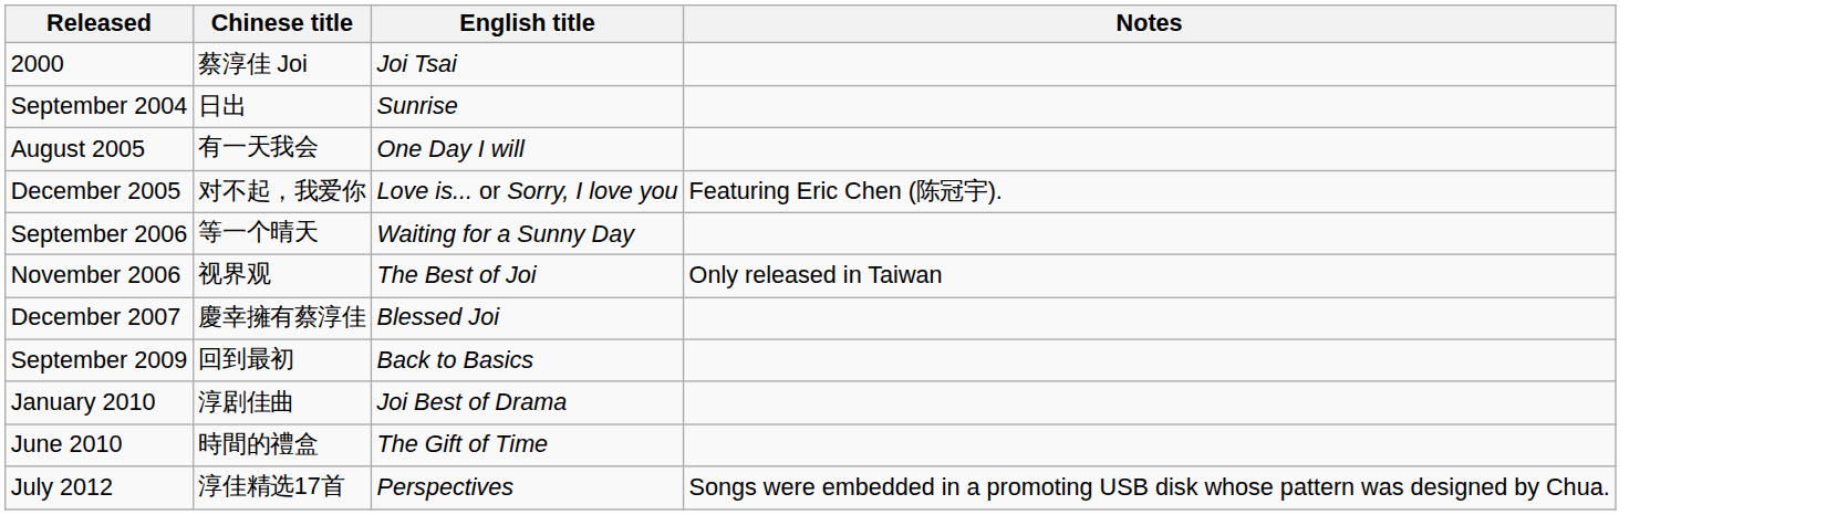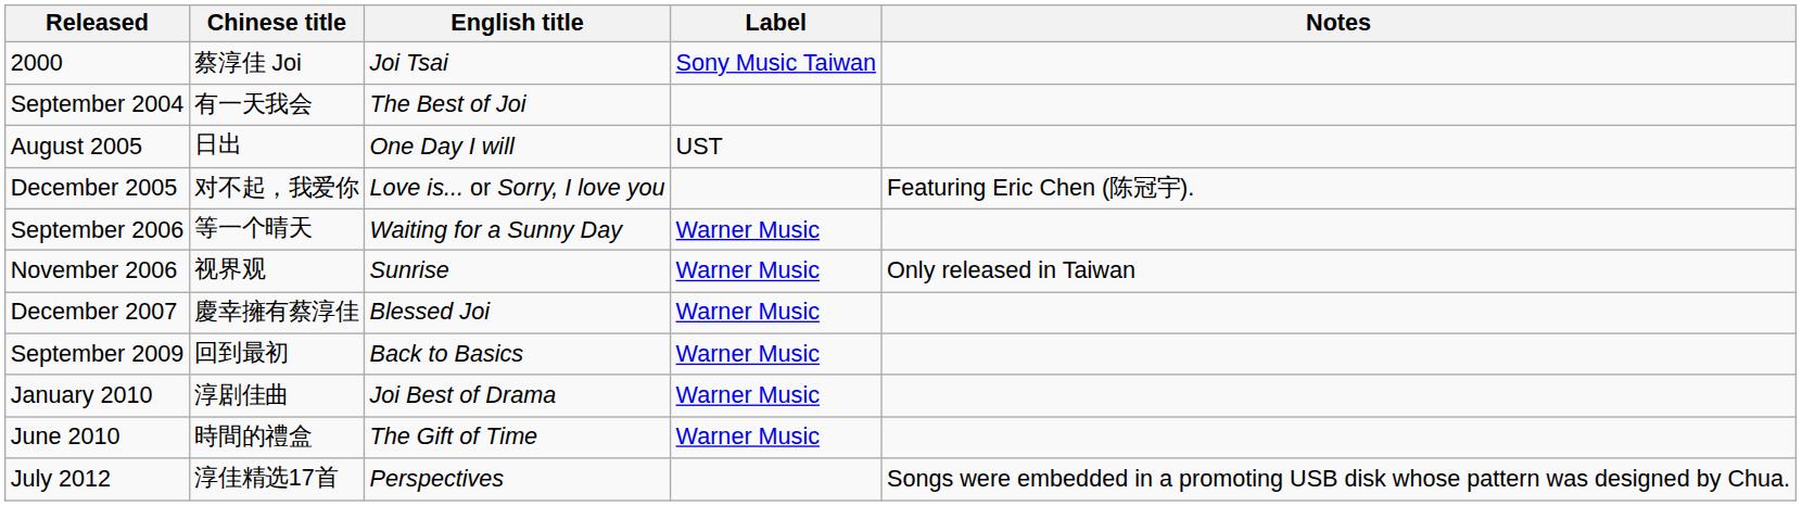+ column: Label | Sony Music Taiwan | UST | Warner Music | Warner Music | Warner Music | Warner Music | Warner Music | Warner Music
September 2004 | Chinese title: 日出 -> 有一天我会
September 2004 | English title: Sunrise -> The Best of Joi
August 2005 | Chinese title: 有一天我会 -> 日出
November 2006 | English title: The Best of Joi -> Sunrise
